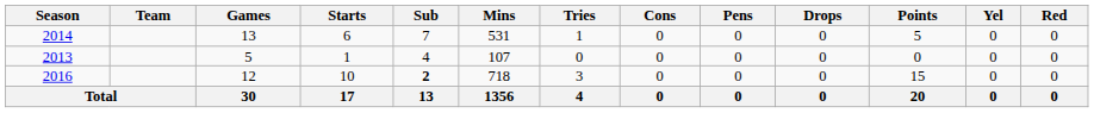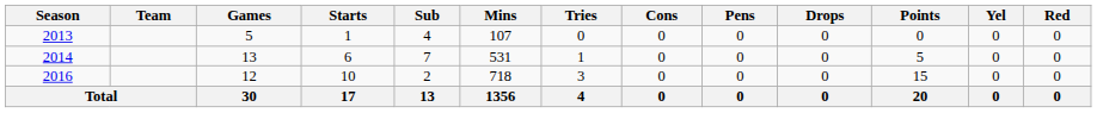rows swapped: 2013 <-> 2014
2016 | Sub: bold -> normal
